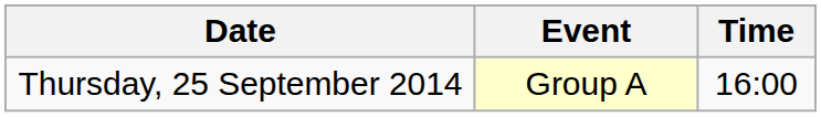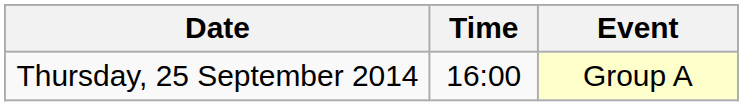columns swapped: Time <-> Event
